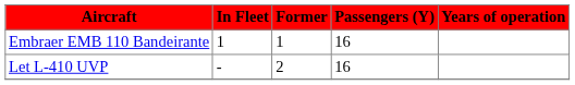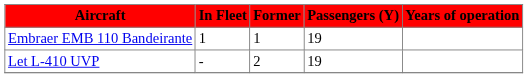Embraer EMB 110 Bandeirante | Passengers (Y): 16 -> 19
Let L-410 UVP | Passengers (Y): 16 -> 19
